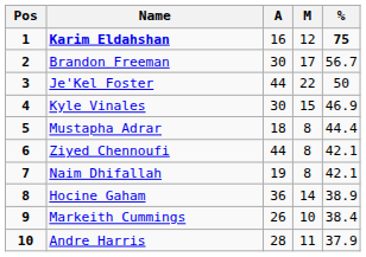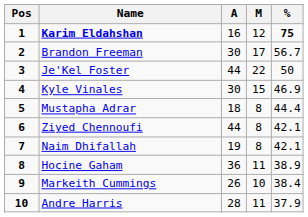Hocine Gaham | M: 14 -> 11
